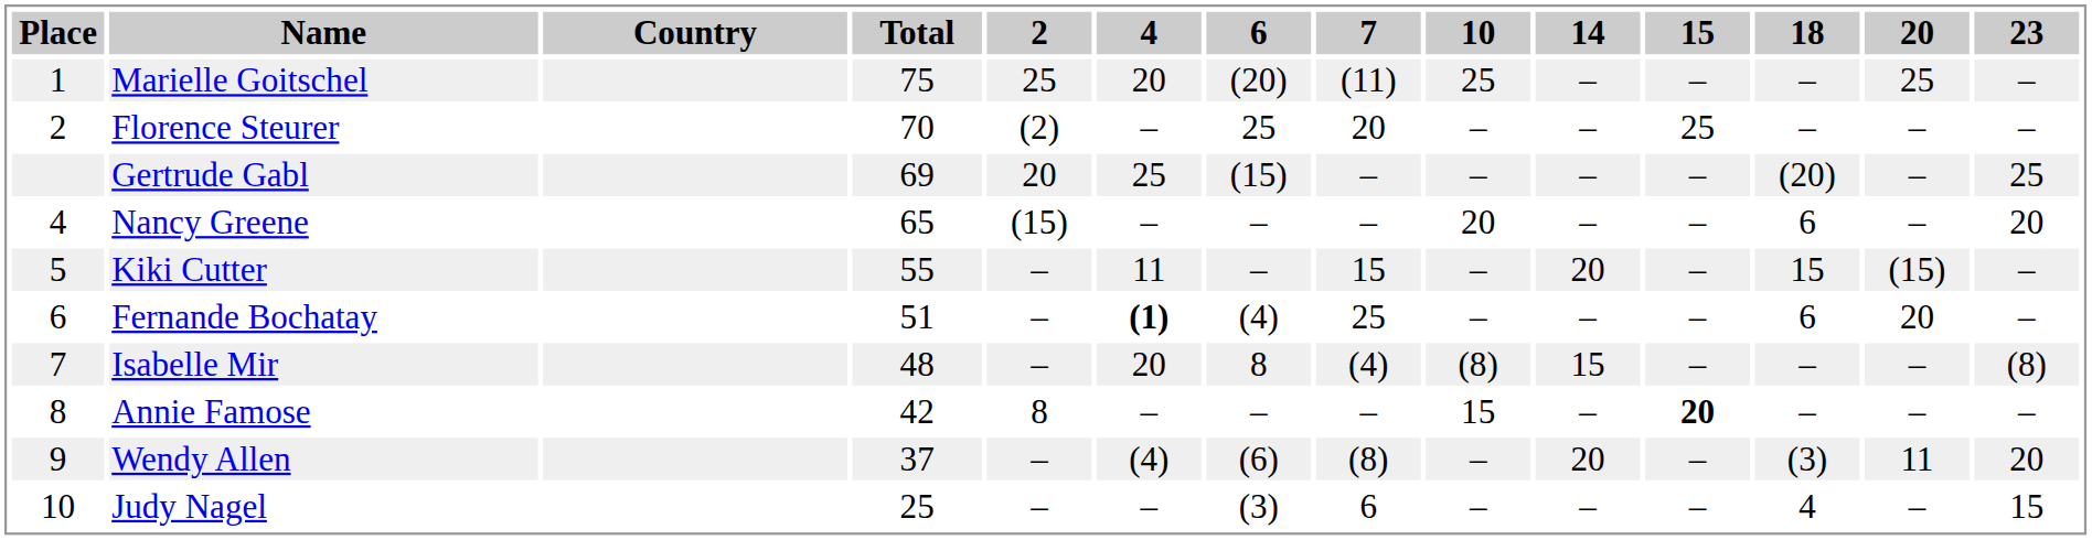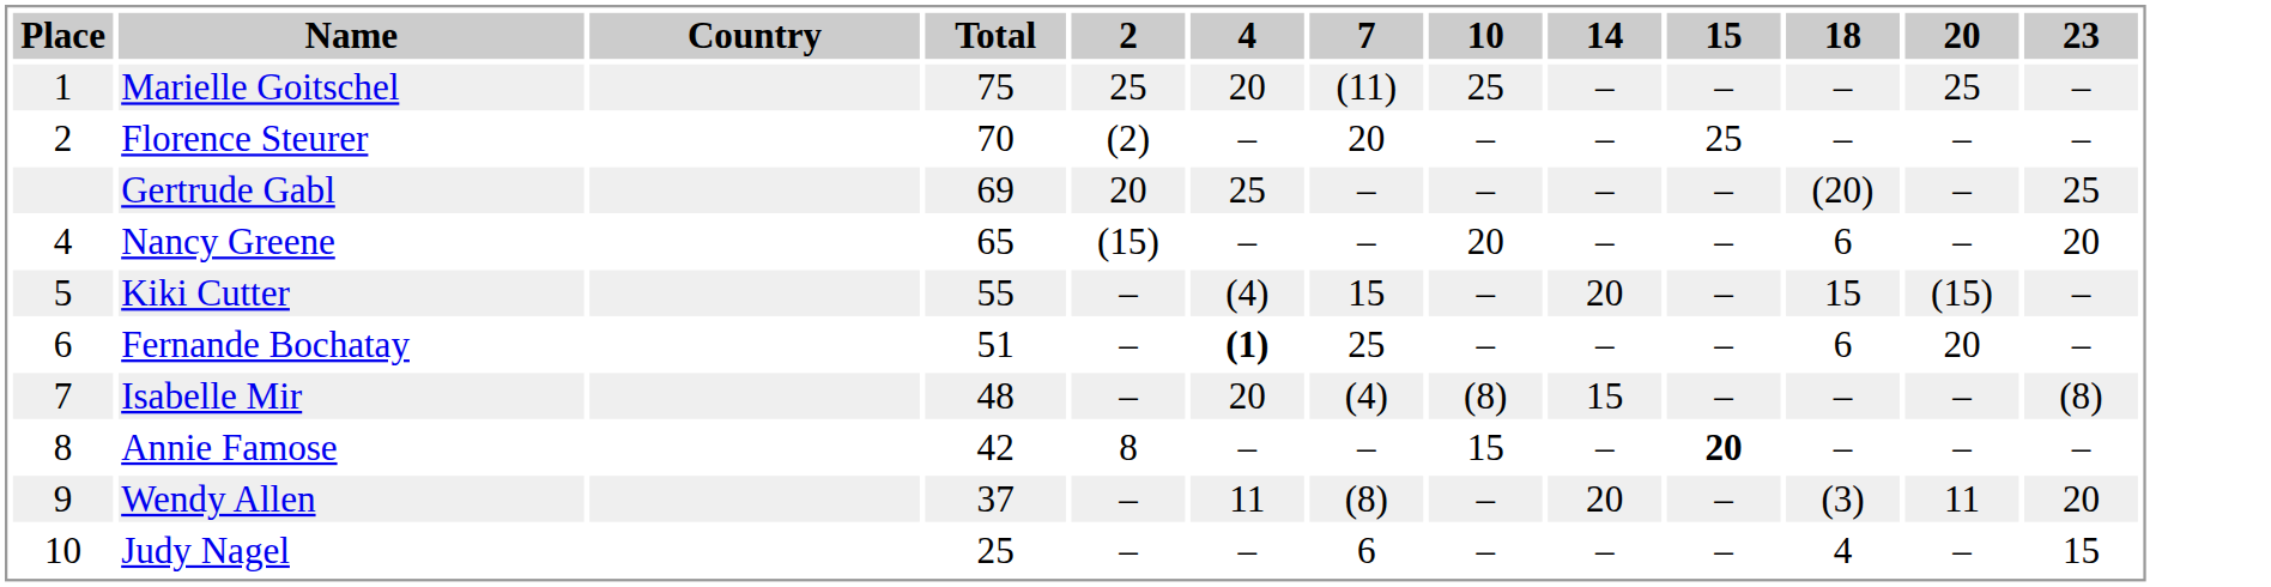- column: 6 | (20) | 25 | (15) | – | – | (4) | 8 | – | (6) | (3)
Kiki Cutter | 4: 11 -> (4)
Wendy Allen | 4: (4) -> 11
